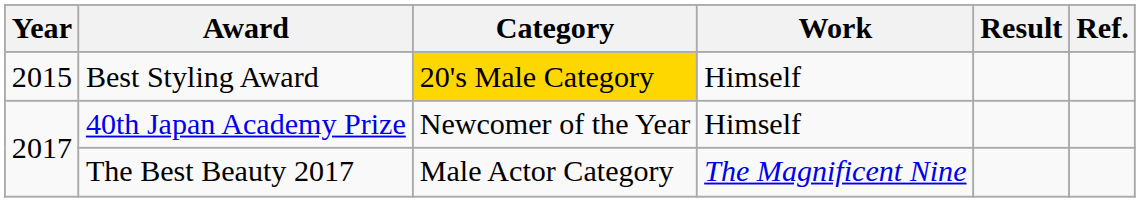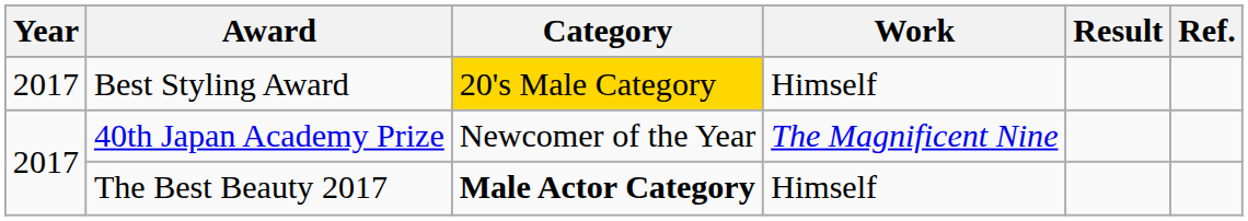Best Styling Award | Year: 2015 -> 2017
40th Japan Academy Prize | Work: Himself -> The Magnificent Nine
The Best Beauty 2017 | Category: normal -> bold
The Best Beauty 2017 | Work: The Magnificent Nine -> Himself
